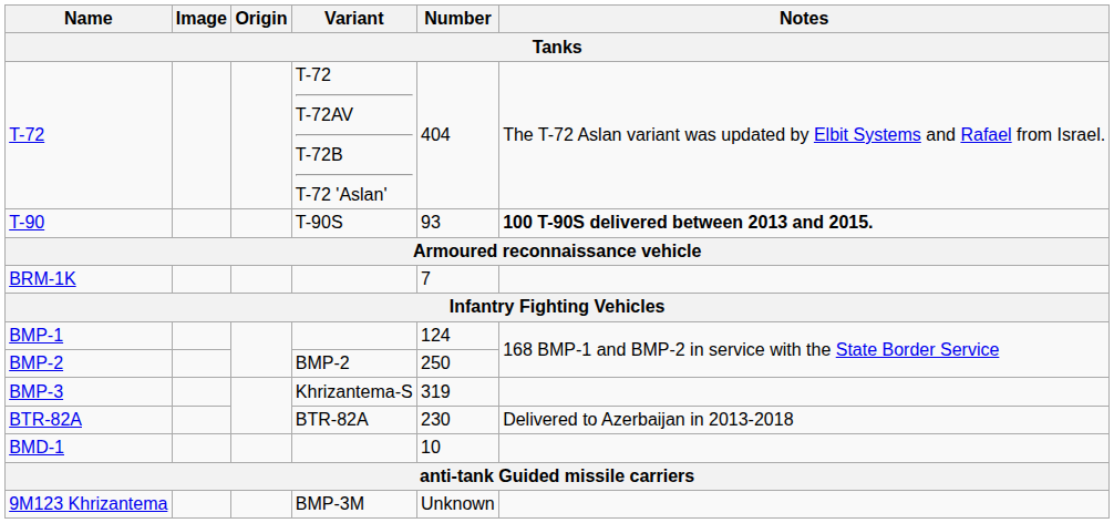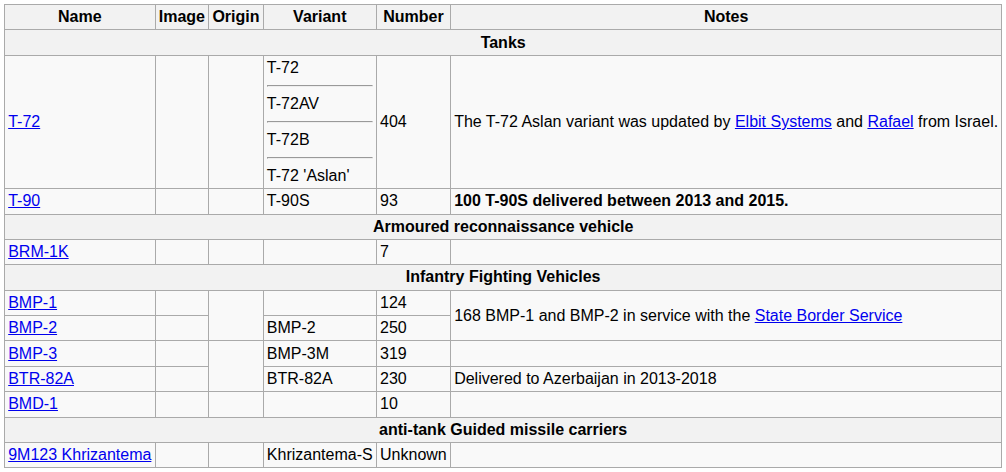BMP-3 | Variant: Khrizantema-S -> BMP-3M
9M123 Khrizantema | Variant: BMP-3M -> Khrizantema-S
